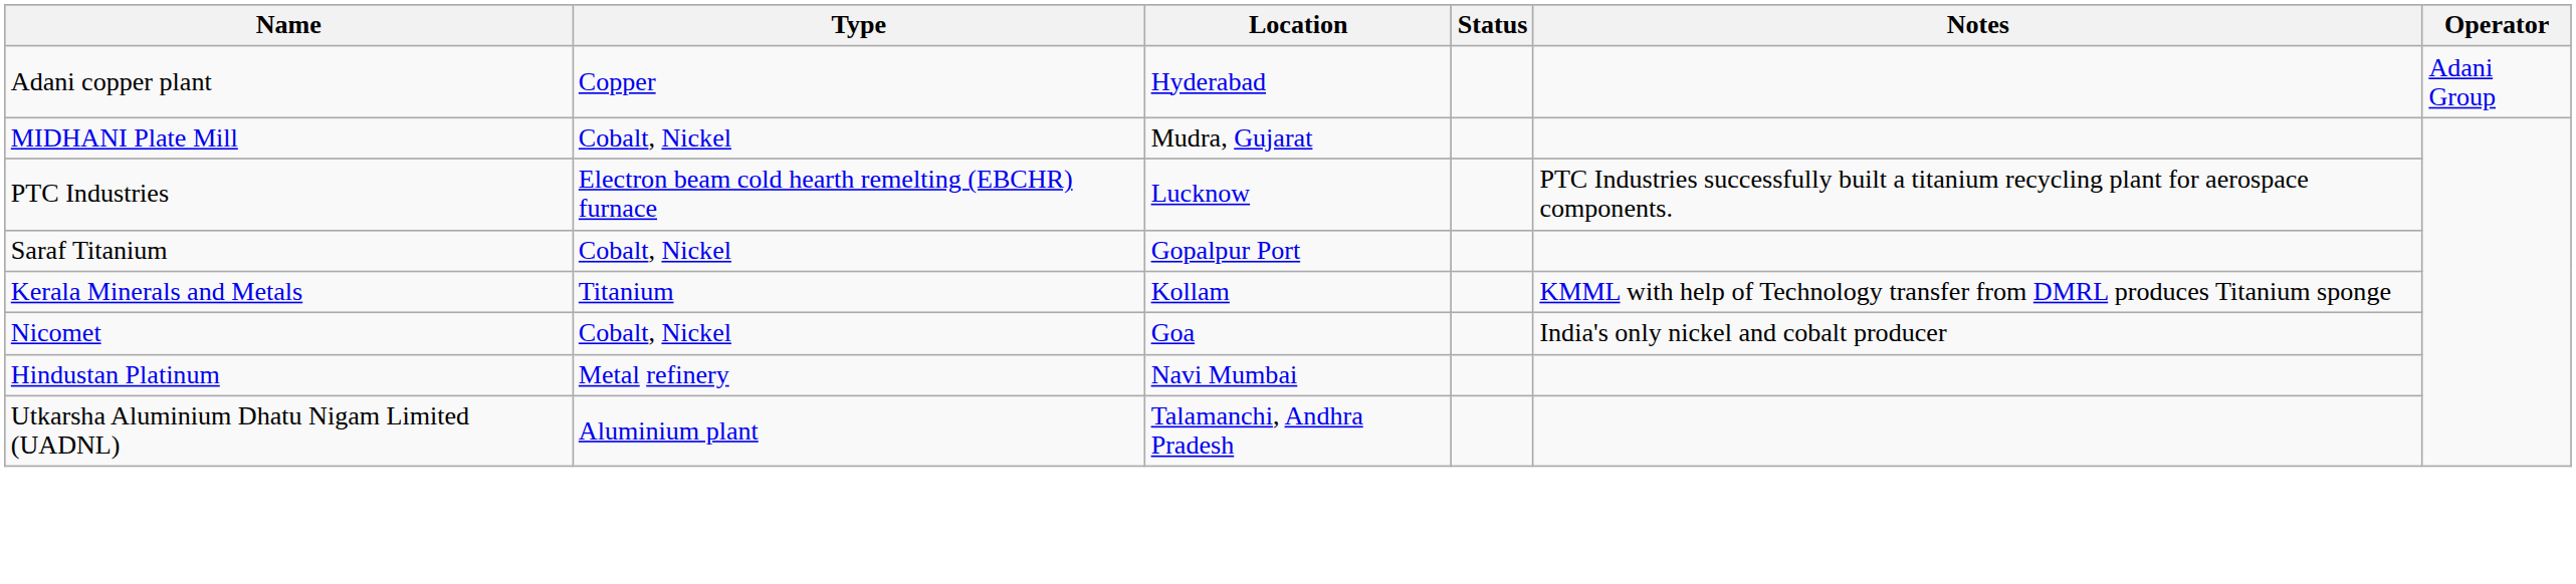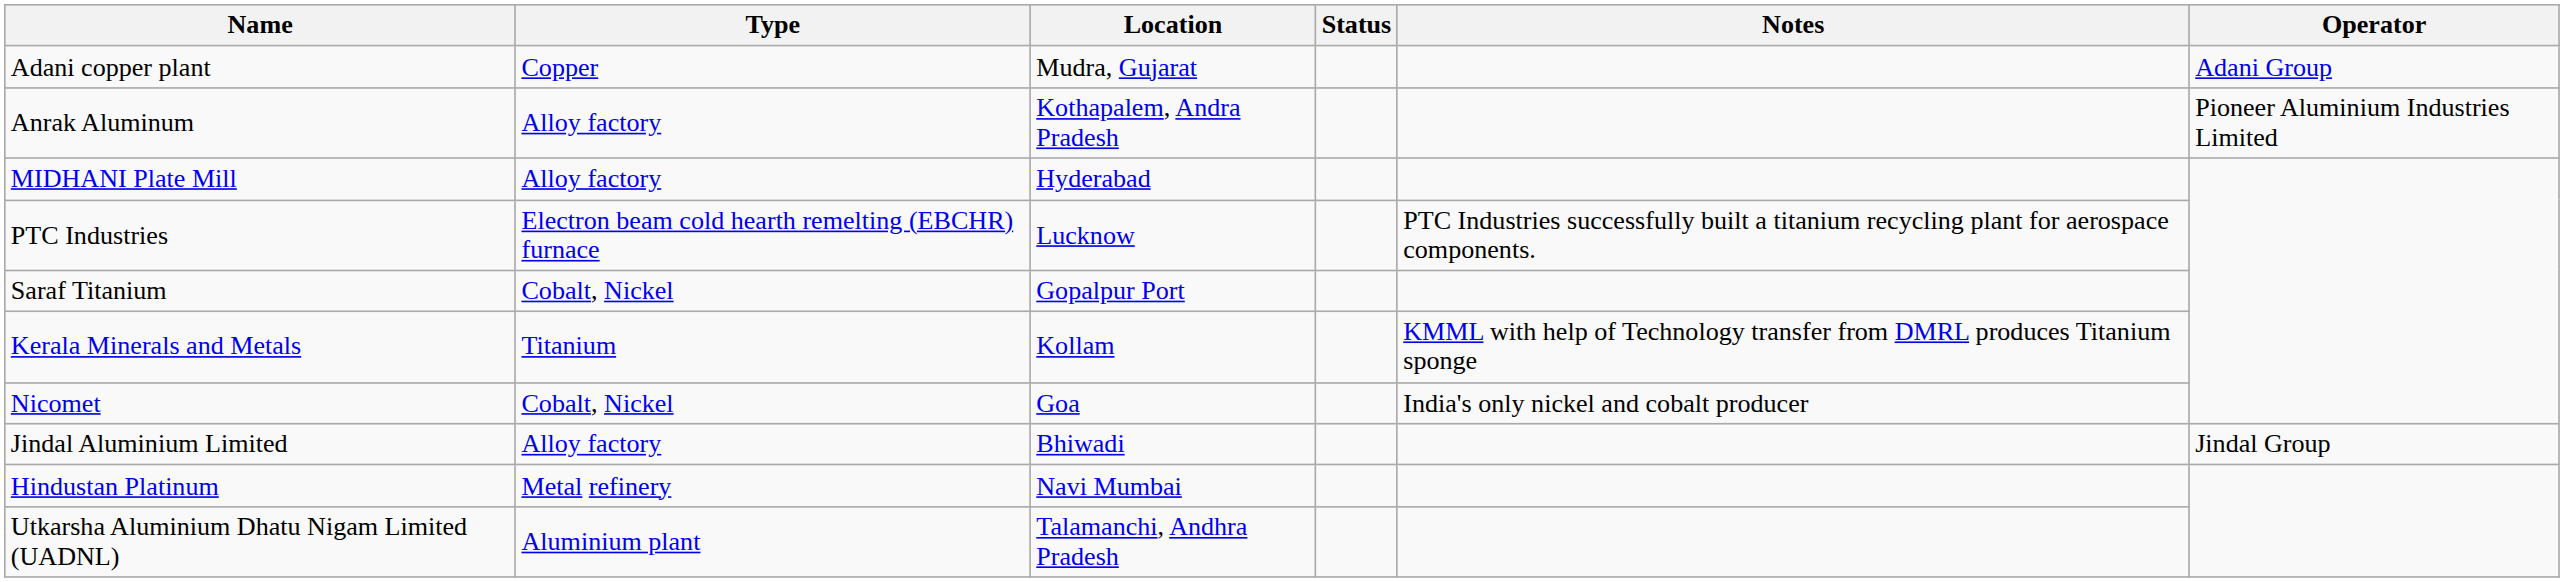Adani copper plant | Location: Hyderabad -> Mudra, Gujarat
+ row: Anrak Aluminum | Alloy factory | Kothapalem, Andra Pradesh | Pioneer Aluminium Industries Limited
MIDHANI Plate Mill | Type: Cobalt, Nickel -> Alloy factory
MIDHANI Plate Mill | Location: Mudra, Gujarat -> Hyderabad
+ row: Jindal Aluminium Limited | Alloy factory | Bhiwadi | Jindal Group
